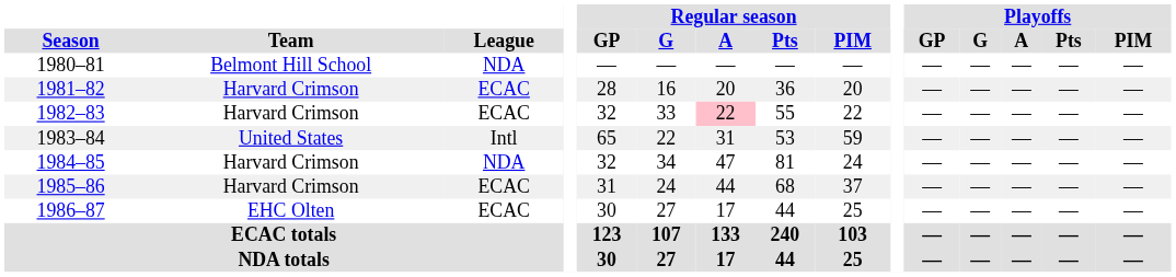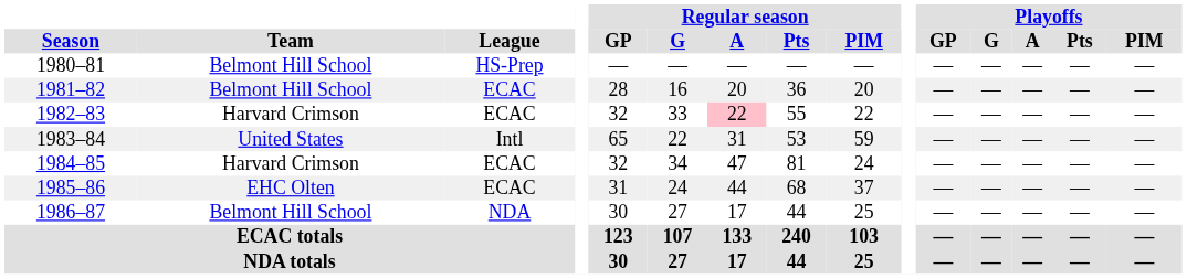1980–81 | League: NDA -> HS-Prep
1981–82 | Team: Harvard Crimson -> Belmont Hill School
1984–85 | League: NDA -> ECAC
1985–86 | Team: Harvard Crimson -> EHC Olten
1986–87 | Team: EHC Olten -> Belmont Hill School
1986–87 | League: ECAC -> NDA
